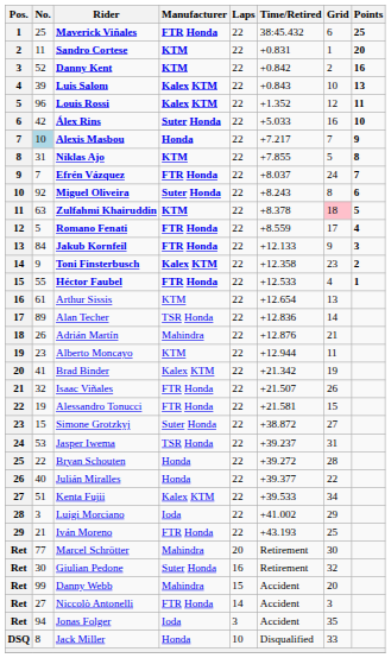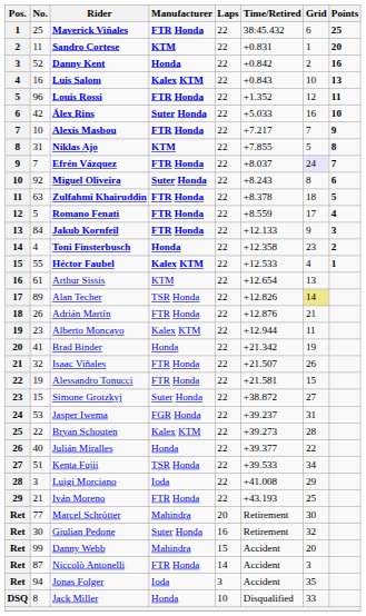Danny Kent | Manufacturer: KTM -> Honda
Luis Salom | No.: 39 -> 16
Louis Rossi | Manufacturer: Kalex KTM -> FTR Honda
Alexis Masbou | No.: lightblue background -> no background
Alexis Masbou | Manufacturer: Honda -> FTR Honda
Efrén Vázquez | Grid: no background -> lavender background
Zulfahmi Khairuddin | Manufacturer: KTM -> FTR Honda
Zulfahmi Khairuddin | Grid: pink background -> no background
Toni Finsterbusch | No.: 9 -> 4
Toni Finsterbusch | Manufacturer: Kalex KTM -> Honda
Héctor Faubel | Manufacturer: FTR Honda -> Kalex KTM
Alan Techer | Time/Retired: +12.836 -> +12.826
Alan Techer | Grid: no background -> khaki background
Adrián Martín | Manufacturer: Mahindra -> FTR Honda
Alberto Moncayo | Manufacturer: KTM -> Kalex KTM
Brad Binder | Manufacturer: Kalex KTM -> Honda
Jasper Iwema | Manufacturer: TSR Honda -> FGR Honda
Bryan Schouten | Manufacturer: Honda -> Kalex KTM
Bryan Schouten | Time/Retired: +39.272 -> +39.273
Kenta Fujii | Manufacturer: Kalex KTM -> TSR Honda
Luigi Morciano | Time/Retired: +41.002 -> +41.008
Niccolò Antonelli | No.: 27 -> 87
